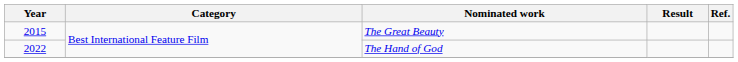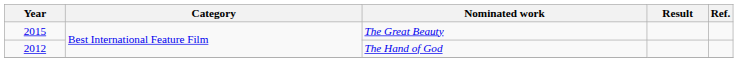The Hand of God | Year: 2022 -> 2012
